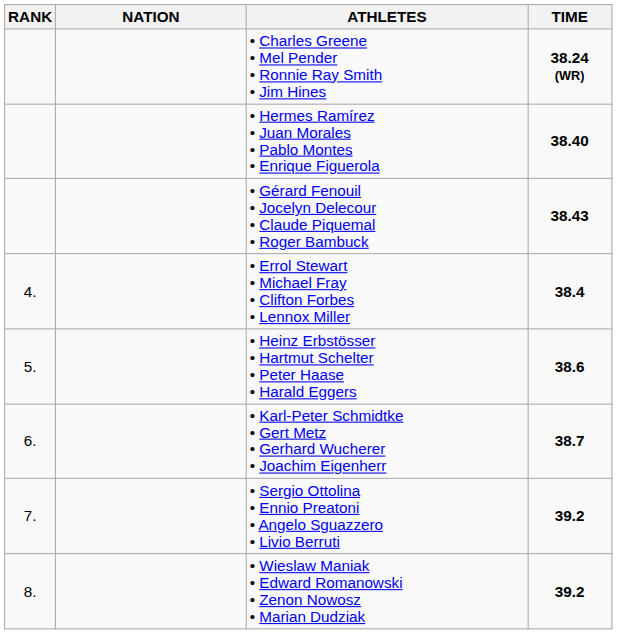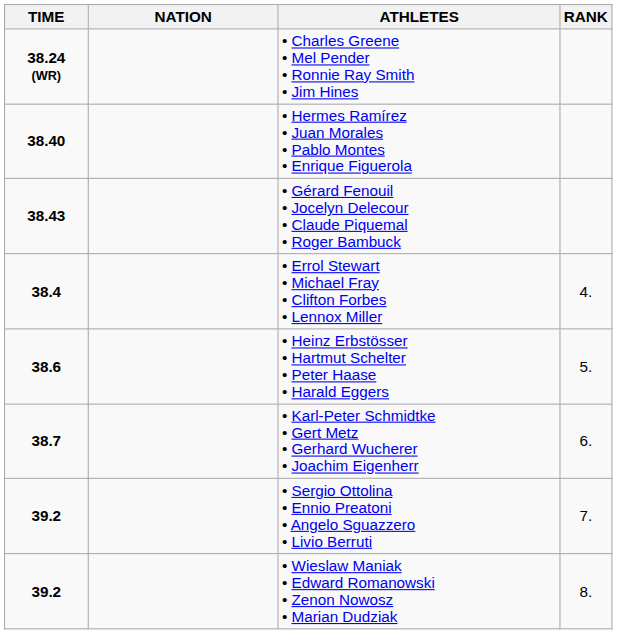columns swapped: RANK <-> TIME
